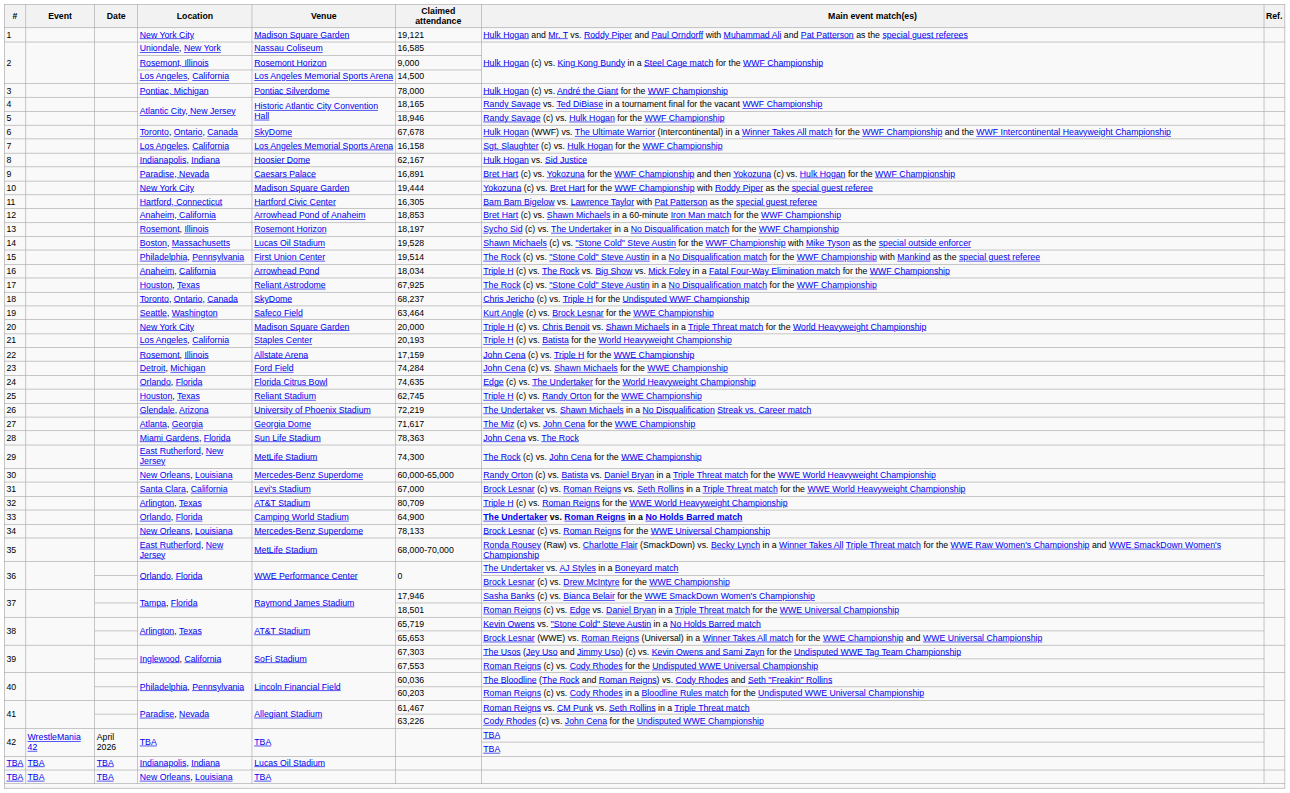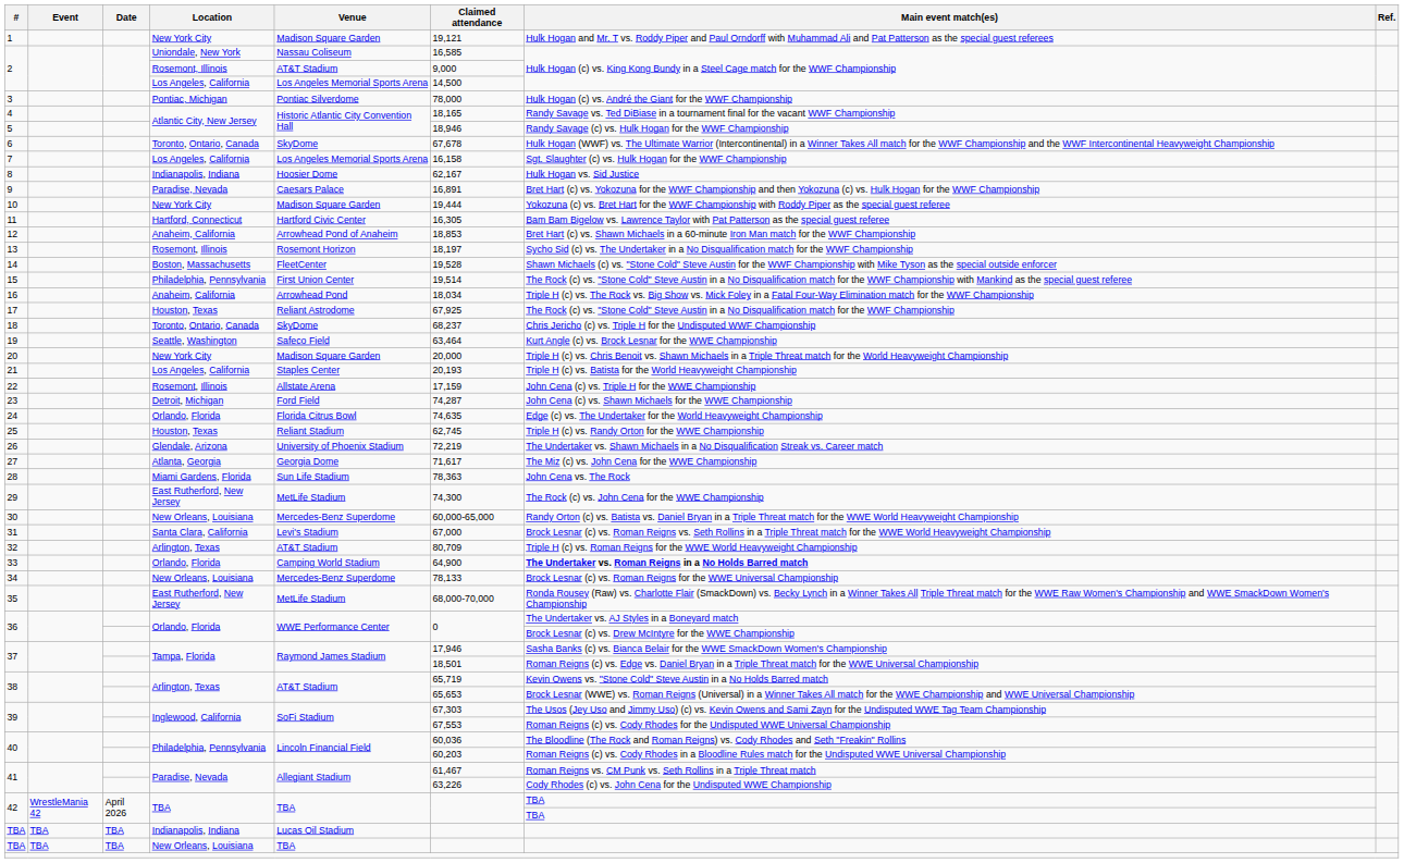2 / Rosemont, Illinois | Venue: Rosemont Horizon -> AT&T Stadium
14 | Venue: Lucas Oil Stadium -> FleetCenter
23 | Claimed attendance: 74,284 -> 74,287
